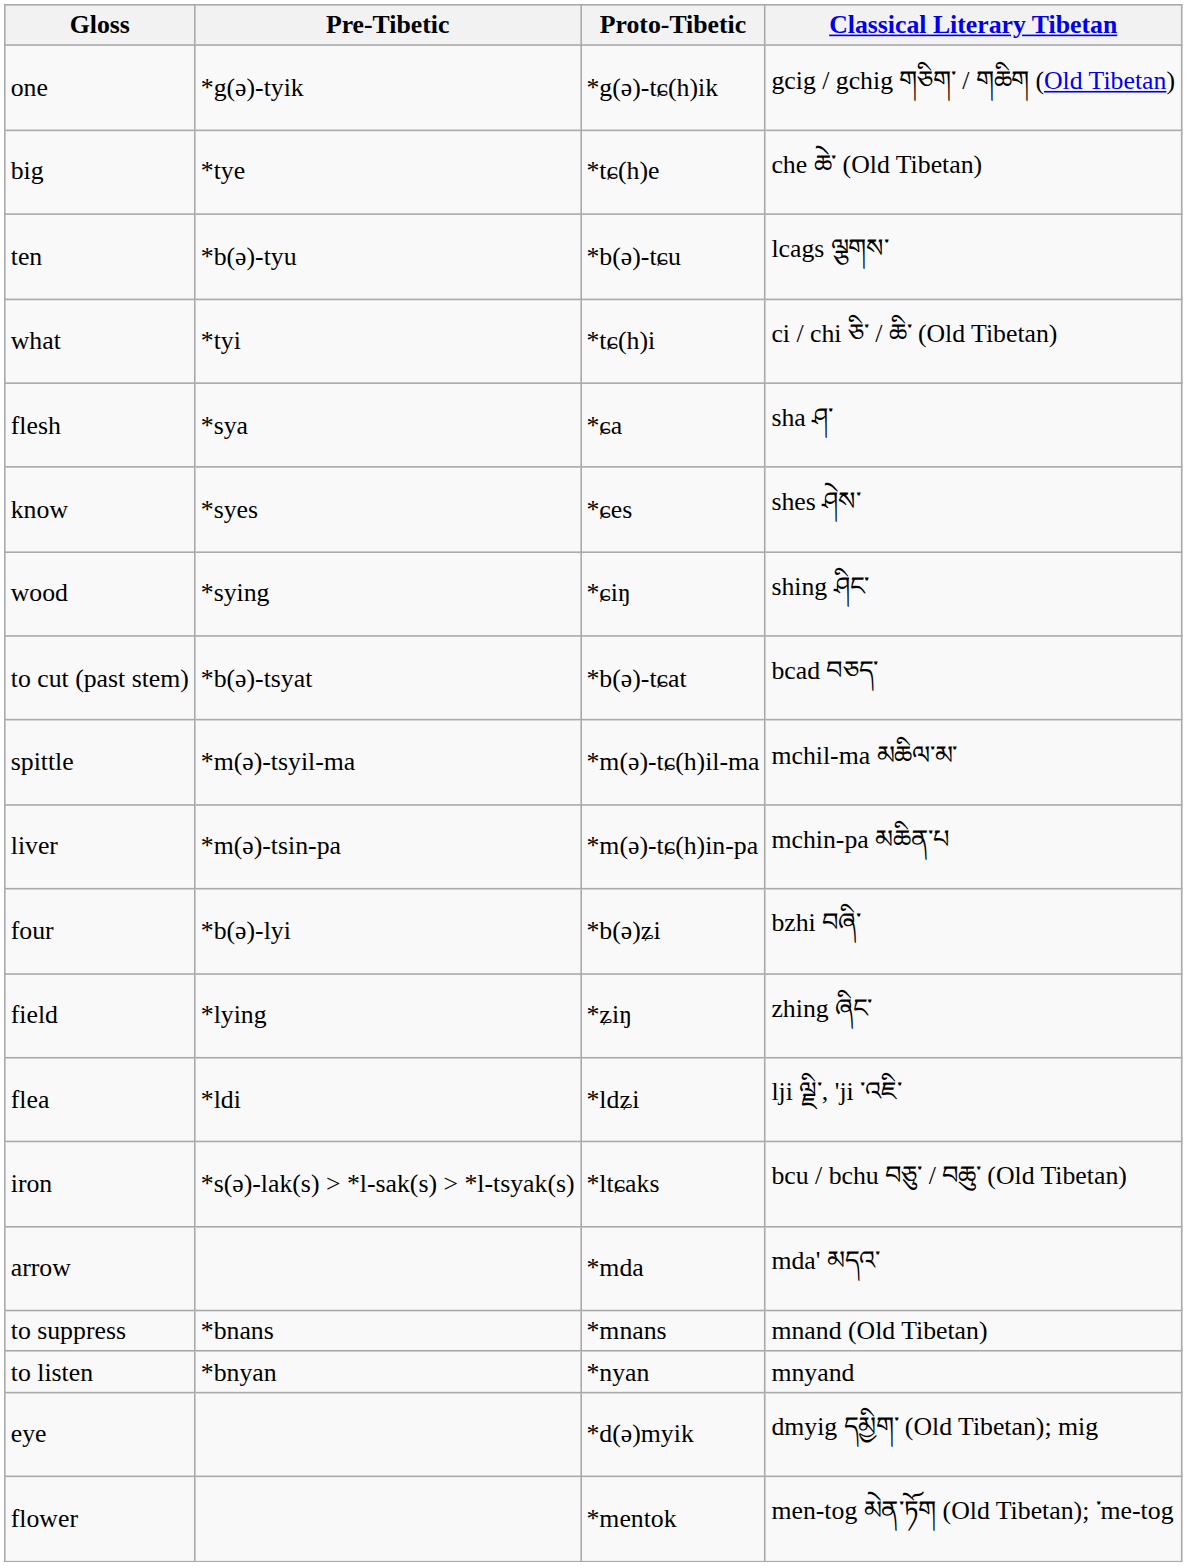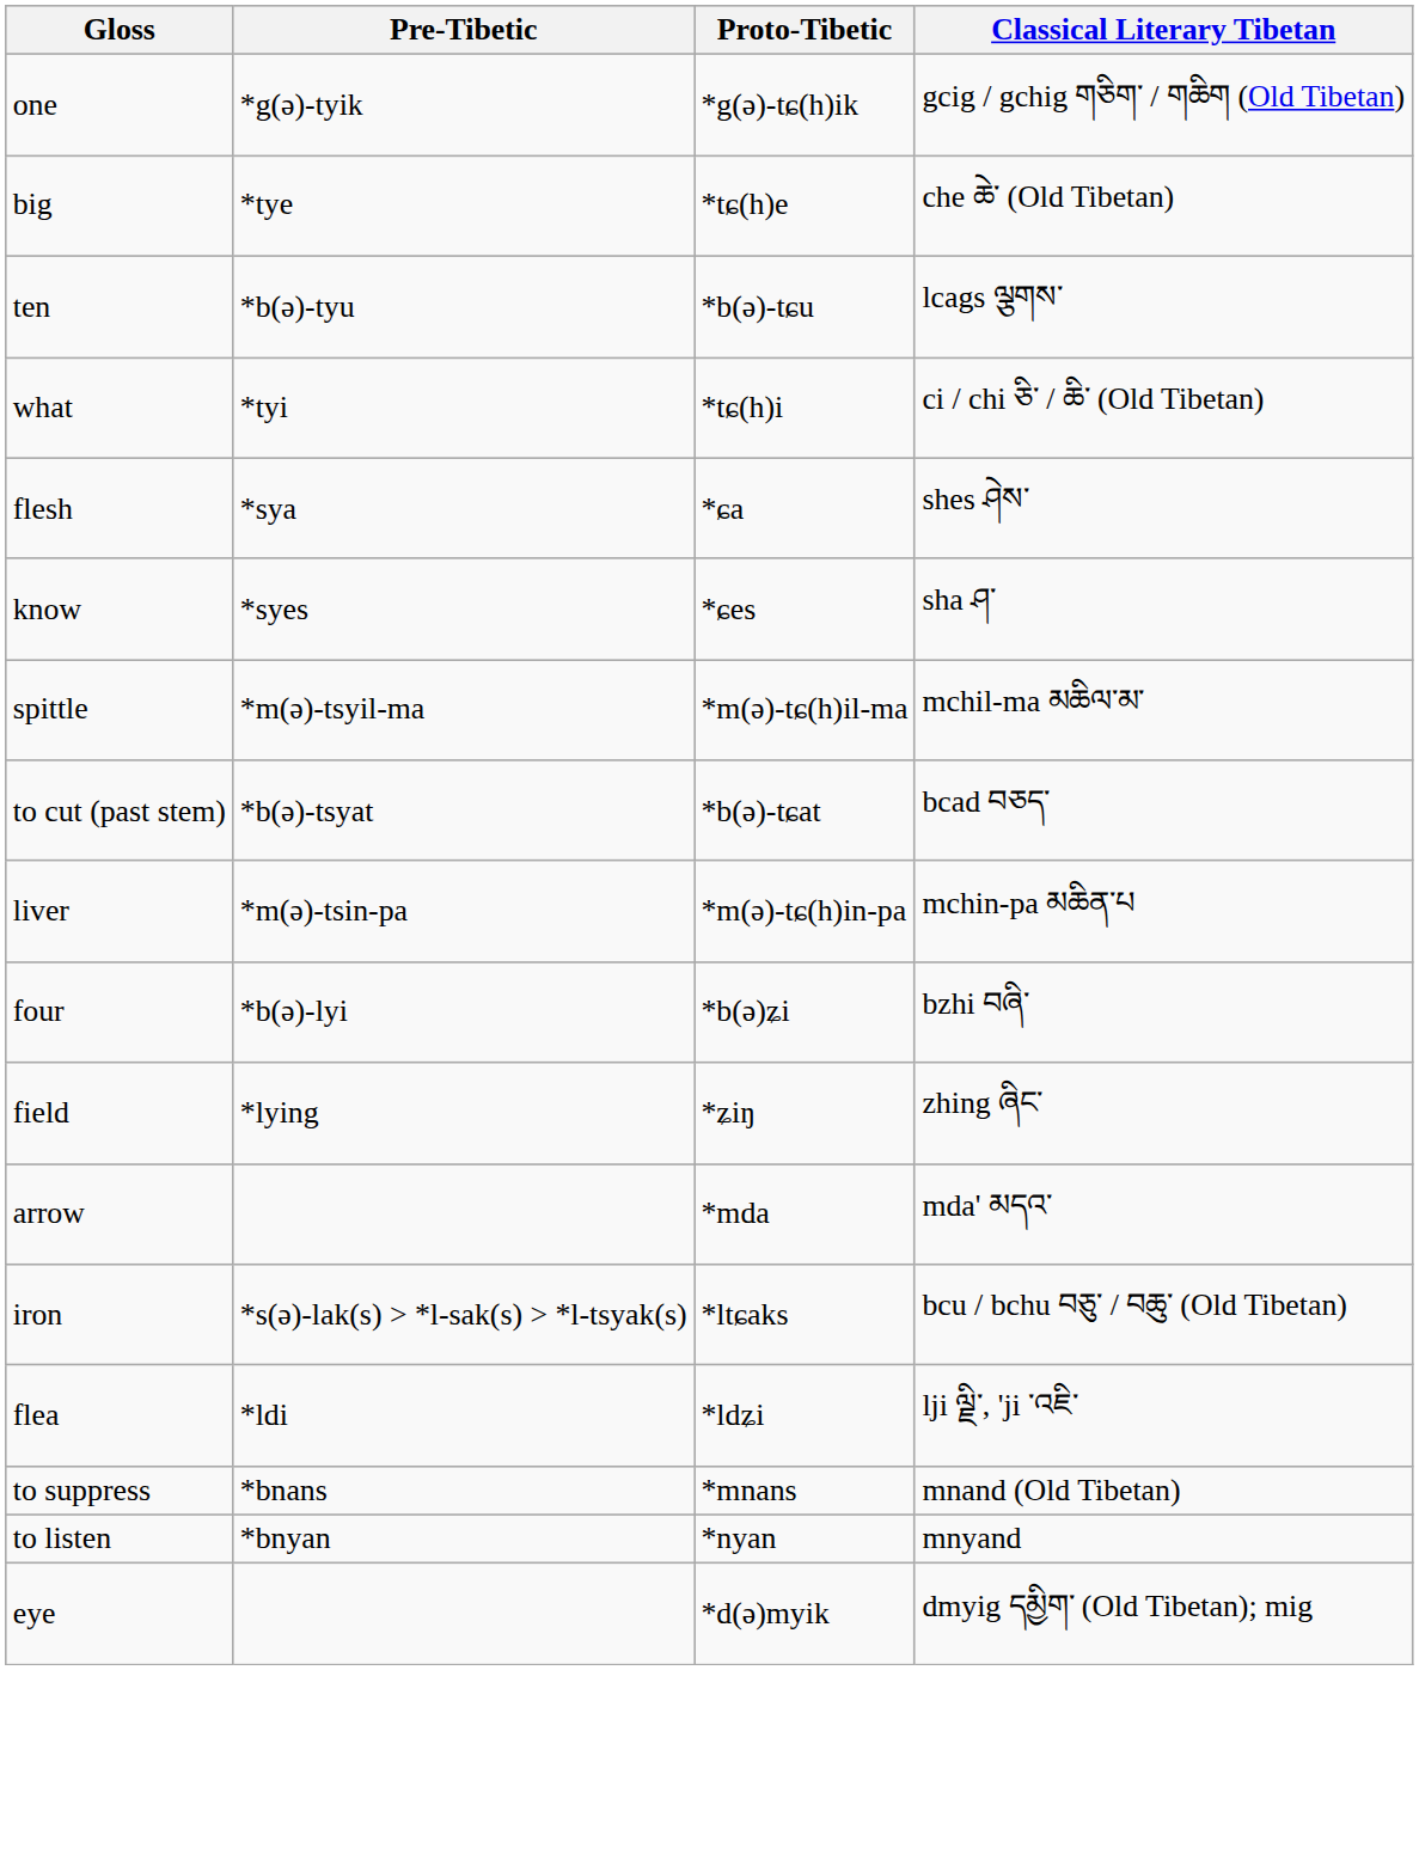flesh | Classical Literary Tibetan: sha ཤ་ -> shes ཤེས་
know | Classical Literary Tibetan: shes ཤེས་ -> sha ཤ་
- row: wood | *sying | *ɕiŋ | shing ཤིང་
rows swapped: to cut (past stem) <-> spittle
rows swapped: flea <-> arrow
- row: flower | *mentok | men-tog མེན་ཏོག (Old Tibetan); ་me-tog
